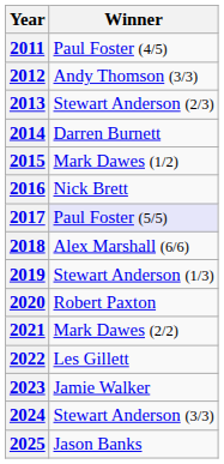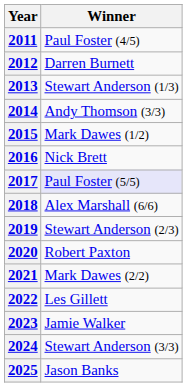2012 | Winner: Andy Thomson (3/3) -> Darren Burnett
2013 | Winner: Stewart Anderson (2/3) -> Stewart Anderson (1/3)
2014 | Winner: Darren Burnett -> Andy Thomson (3/3)
2019 | Winner: Stewart Anderson (1/3) -> Stewart Anderson (2/3)
